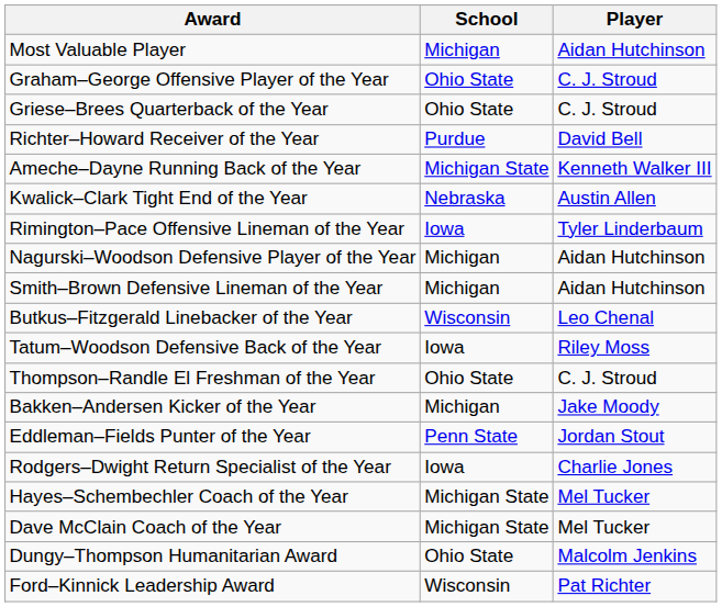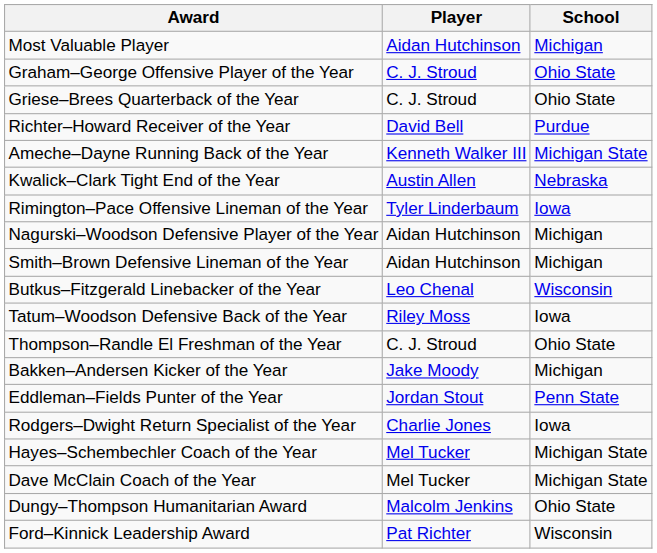columns swapped: Player <-> School
